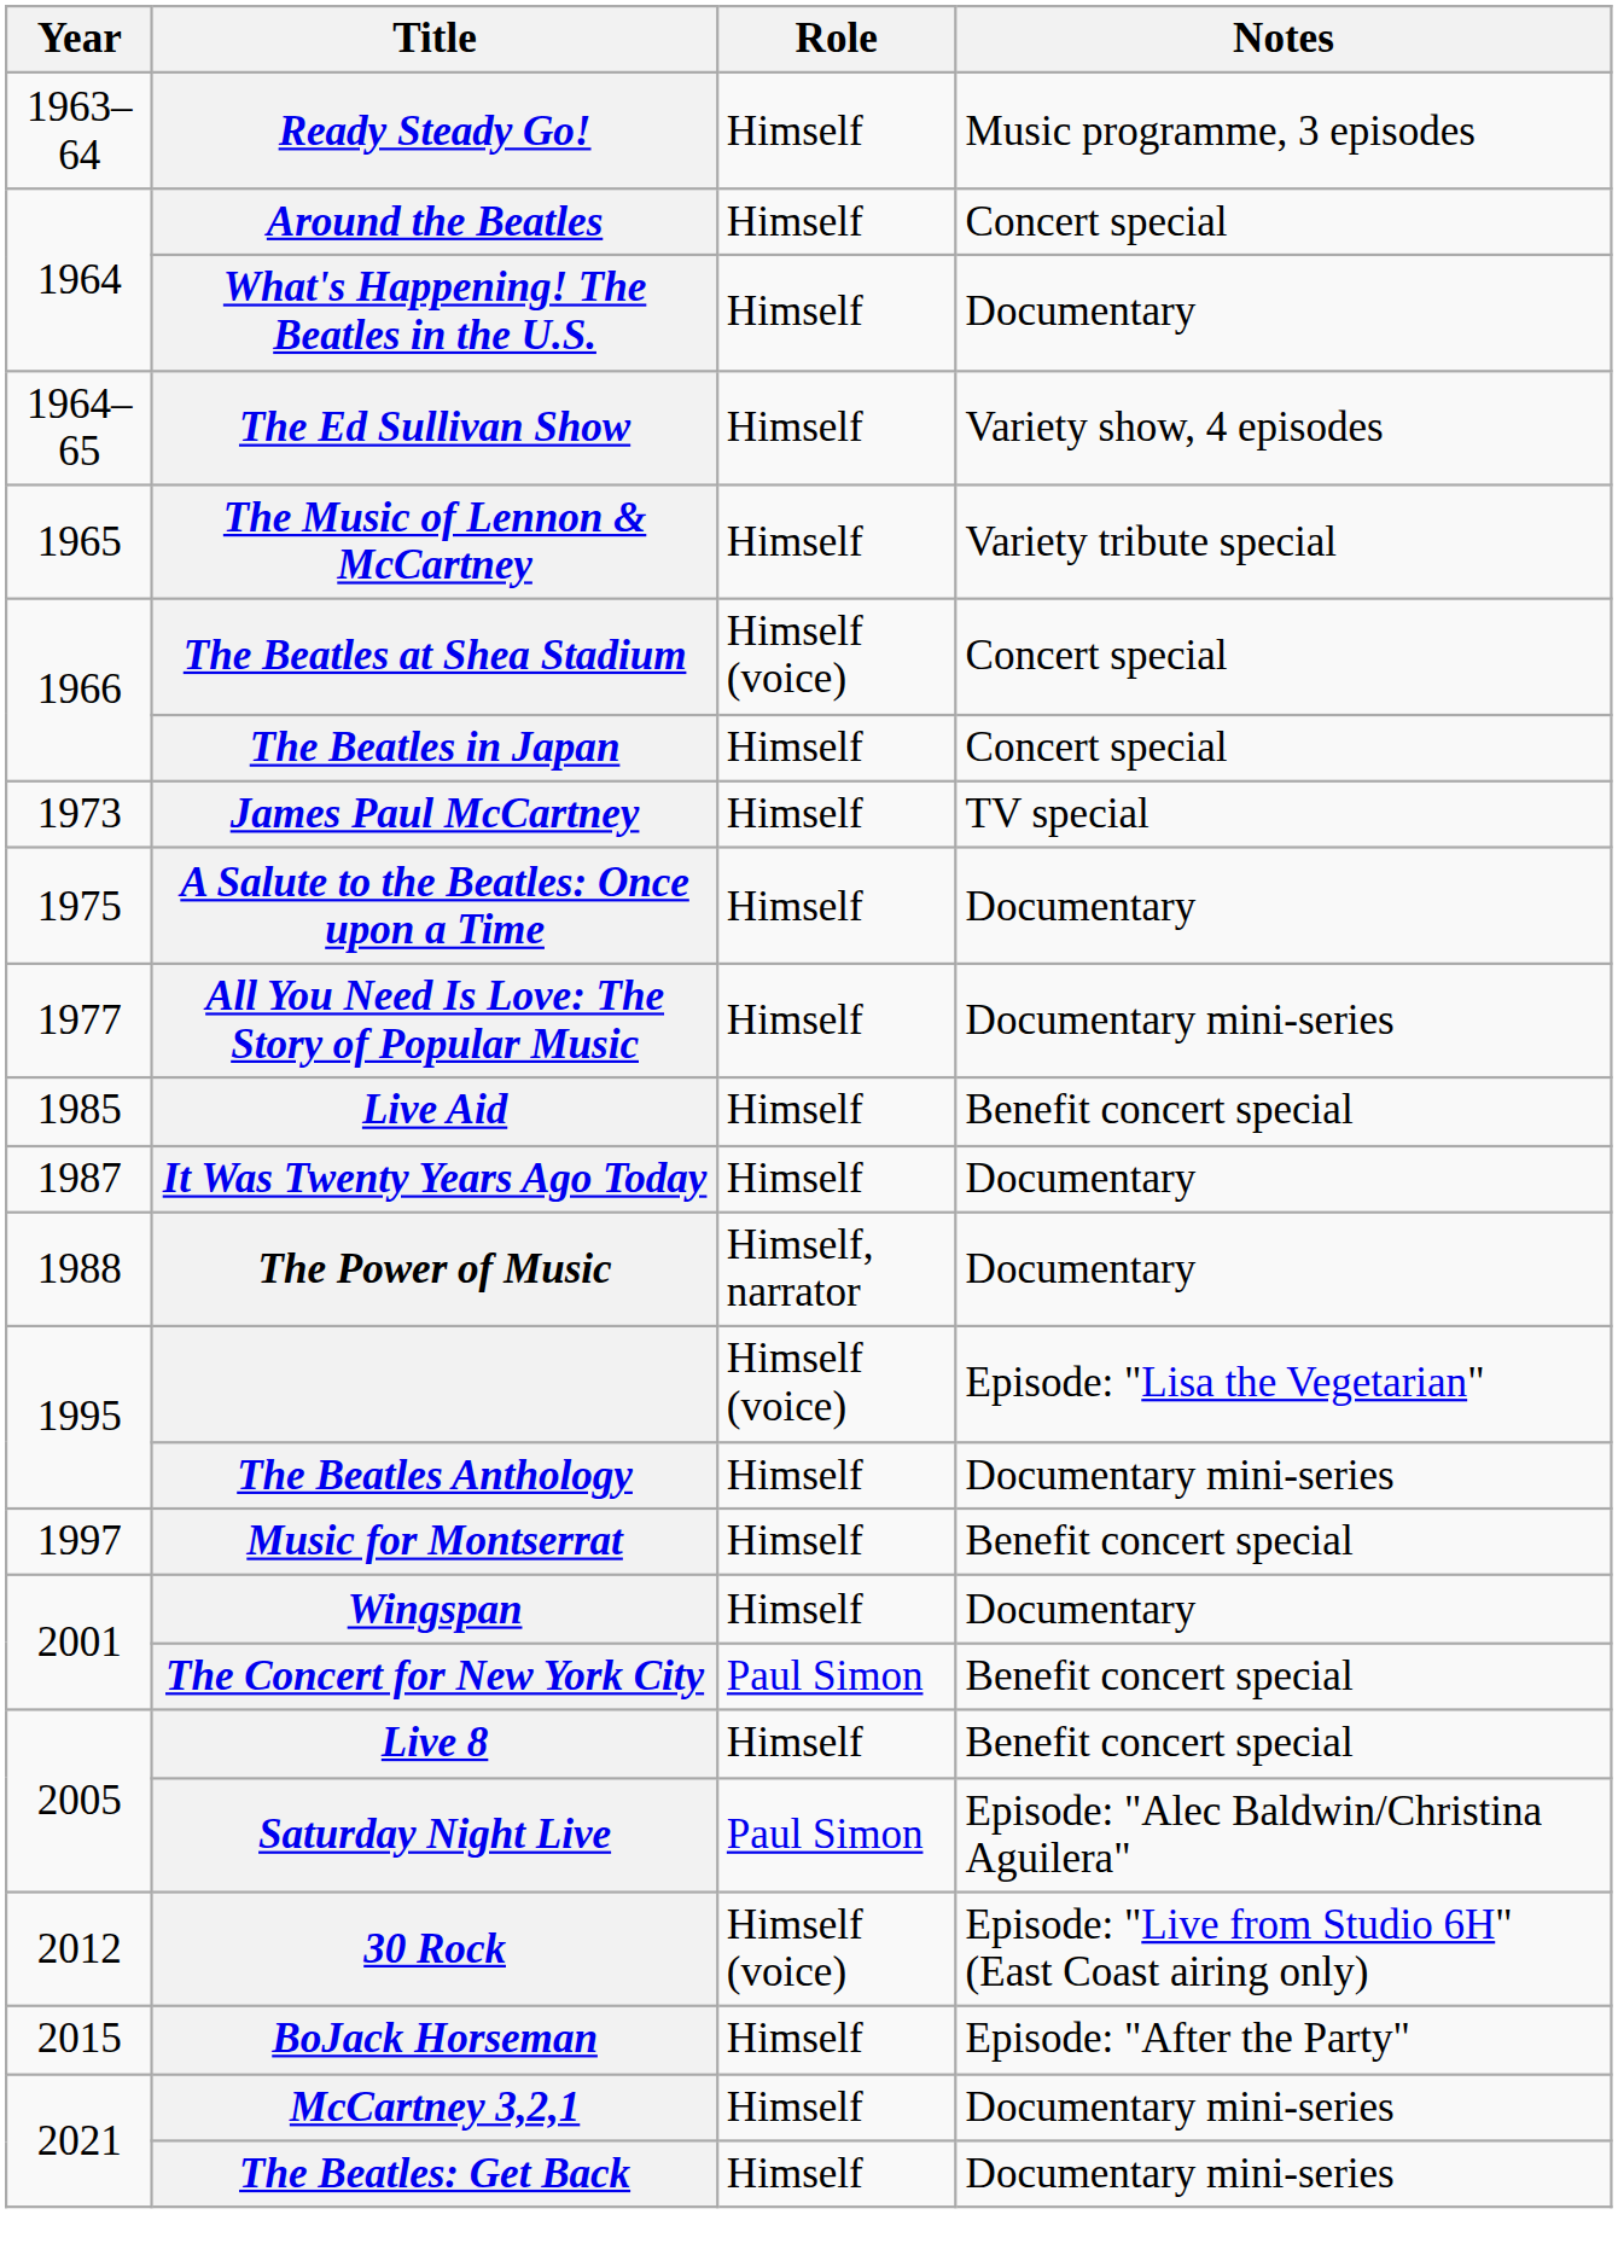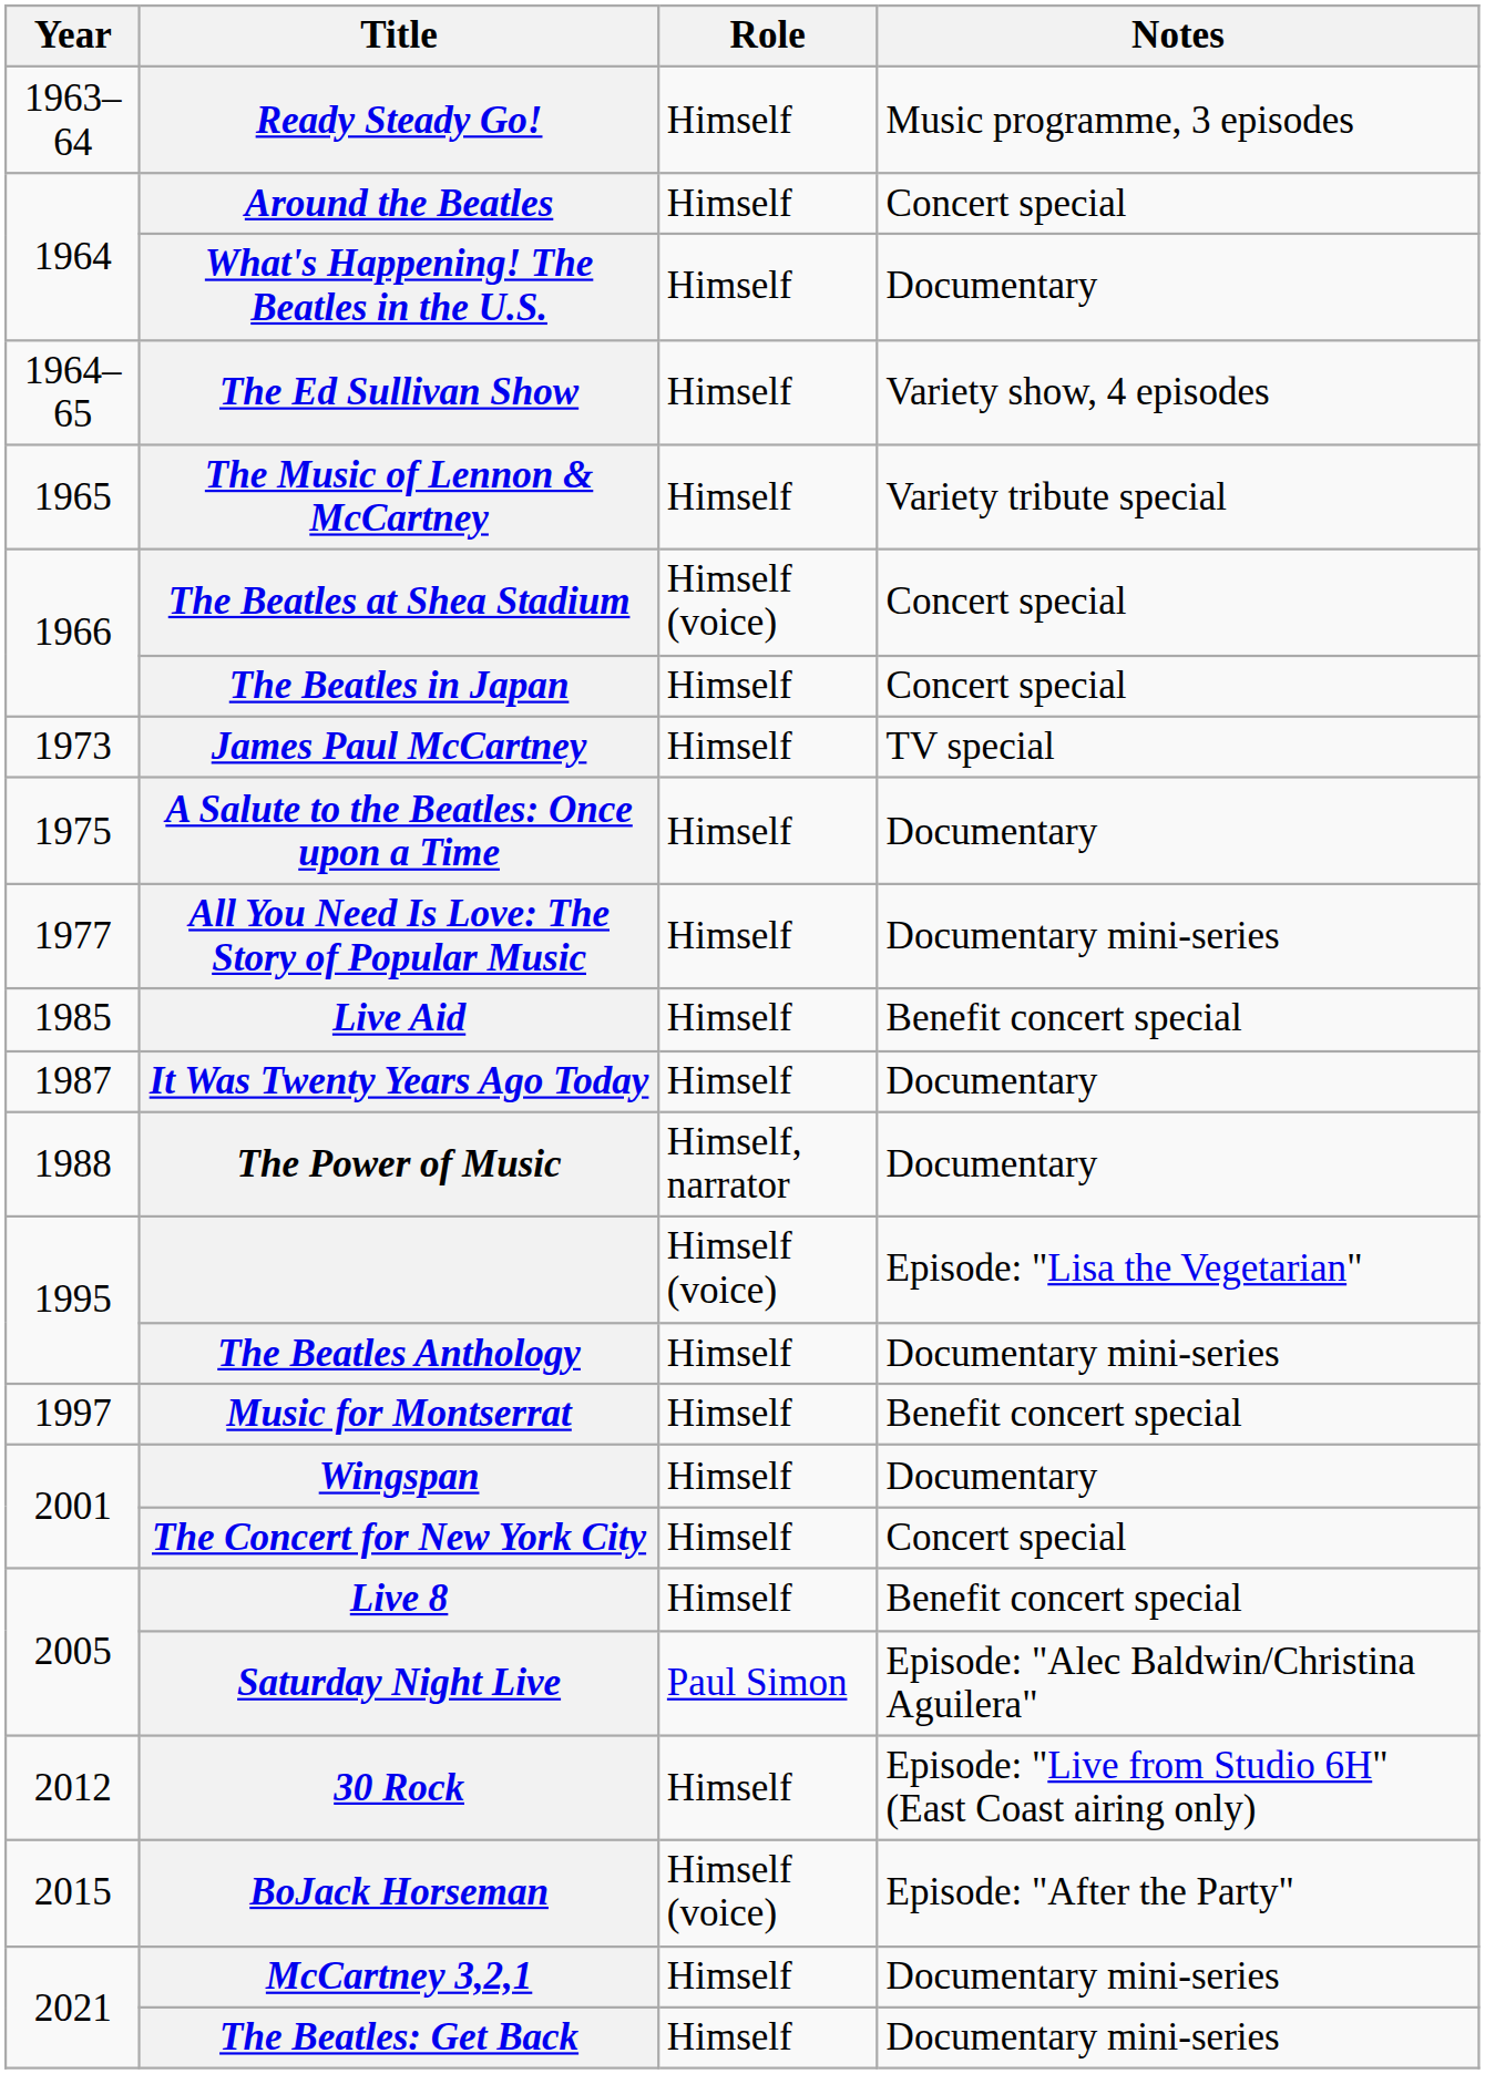The Concert for New York City | Role: Paul Simon -> Himself
The Concert for New York City | Notes: Benefit concert special -> Concert special
30 Rock | Role: Himself (voice) -> Himself
BoJack Horseman | Role: Himself -> Himself (voice)
